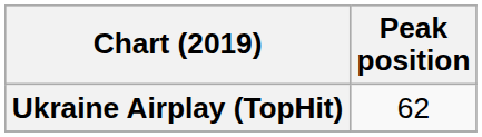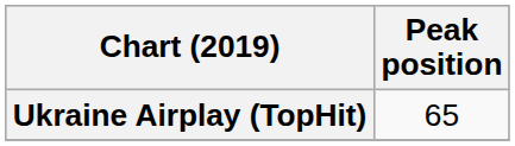Ukraine Airplay (TopHit) | Peak position: 62 -> 65
